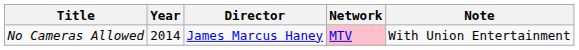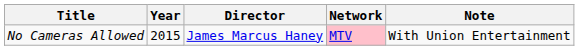No Cameras Allowed | Year: 2014 -> 2015
